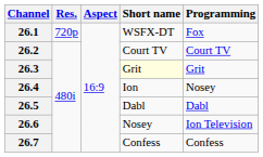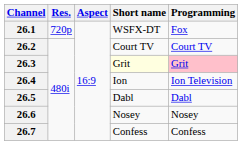26.3 | Programming: no background -> pink background
26.4 | Programming: Nosey -> Ion Television
26.6 | Programming: Ion Television -> Nosey
